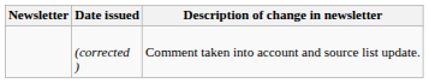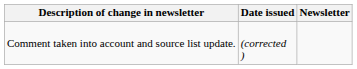columns swapped: Newsletter <-> Description of change in newsletter
